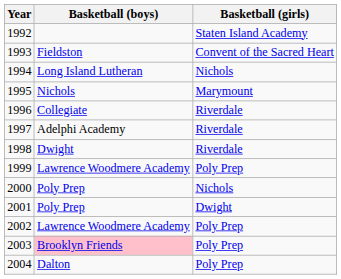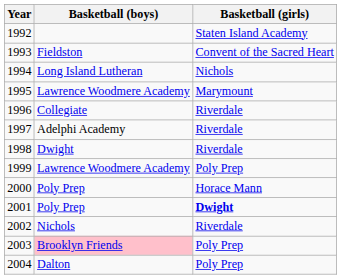1995 | Basketball (boys): Nichols -> Lawrence Woodmere Academy
2000 | Basketball (girls): Nichols -> Horace Mann
2001 | Basketball (girls): normal -> bold
2002 | Basketball (boys): Lawrence Woodmere Academy -> Nichols
2002 | Basketball (girls): Poly Prep -> Riverdale
